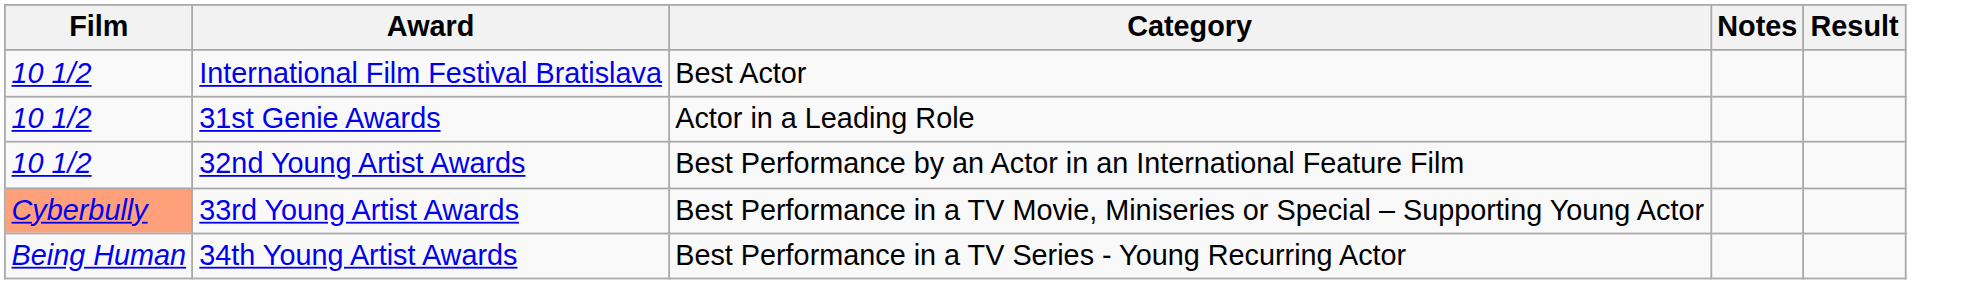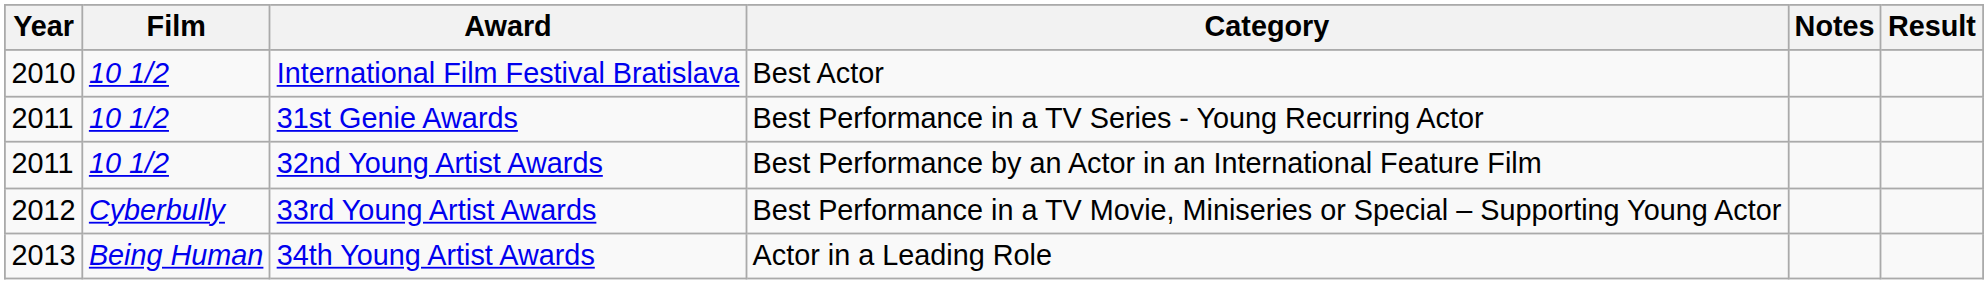+ column: Year | 2010 | 2011 | 2011 | 2012 | 2013
31st Genie Awards | Category: Actor in a Leading Role -> Best Performance in a TV Series - Young Recurring Actor
33rd Young Artist Awards | Film: lightsalmon background -> no background
34th Young Artist Awards | Category: Best Performance in a TV Series - Young Recurring Actor -> Actor in a Leading Role
